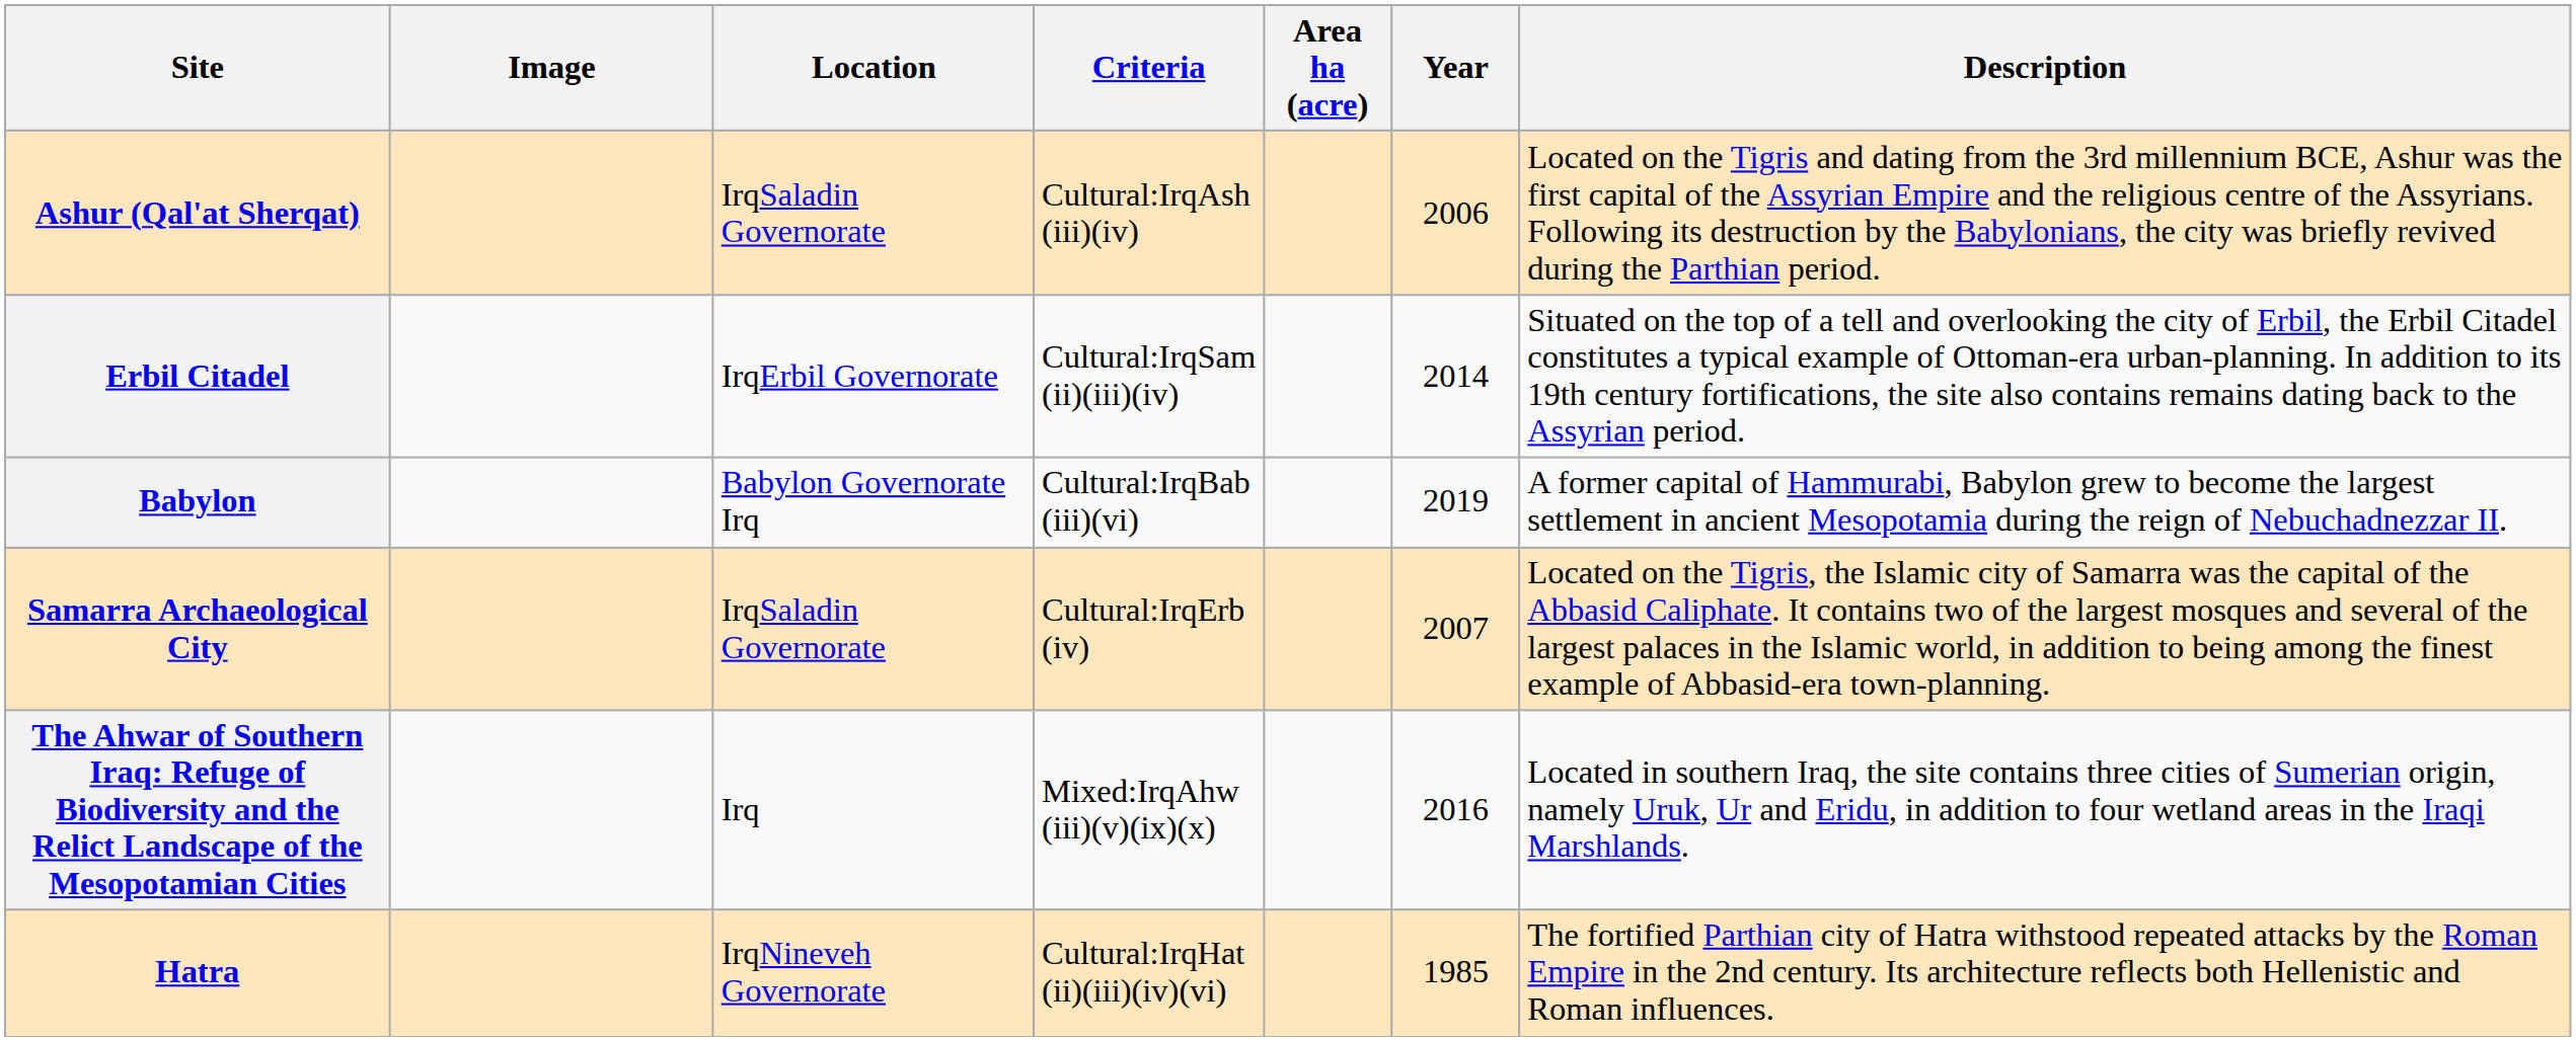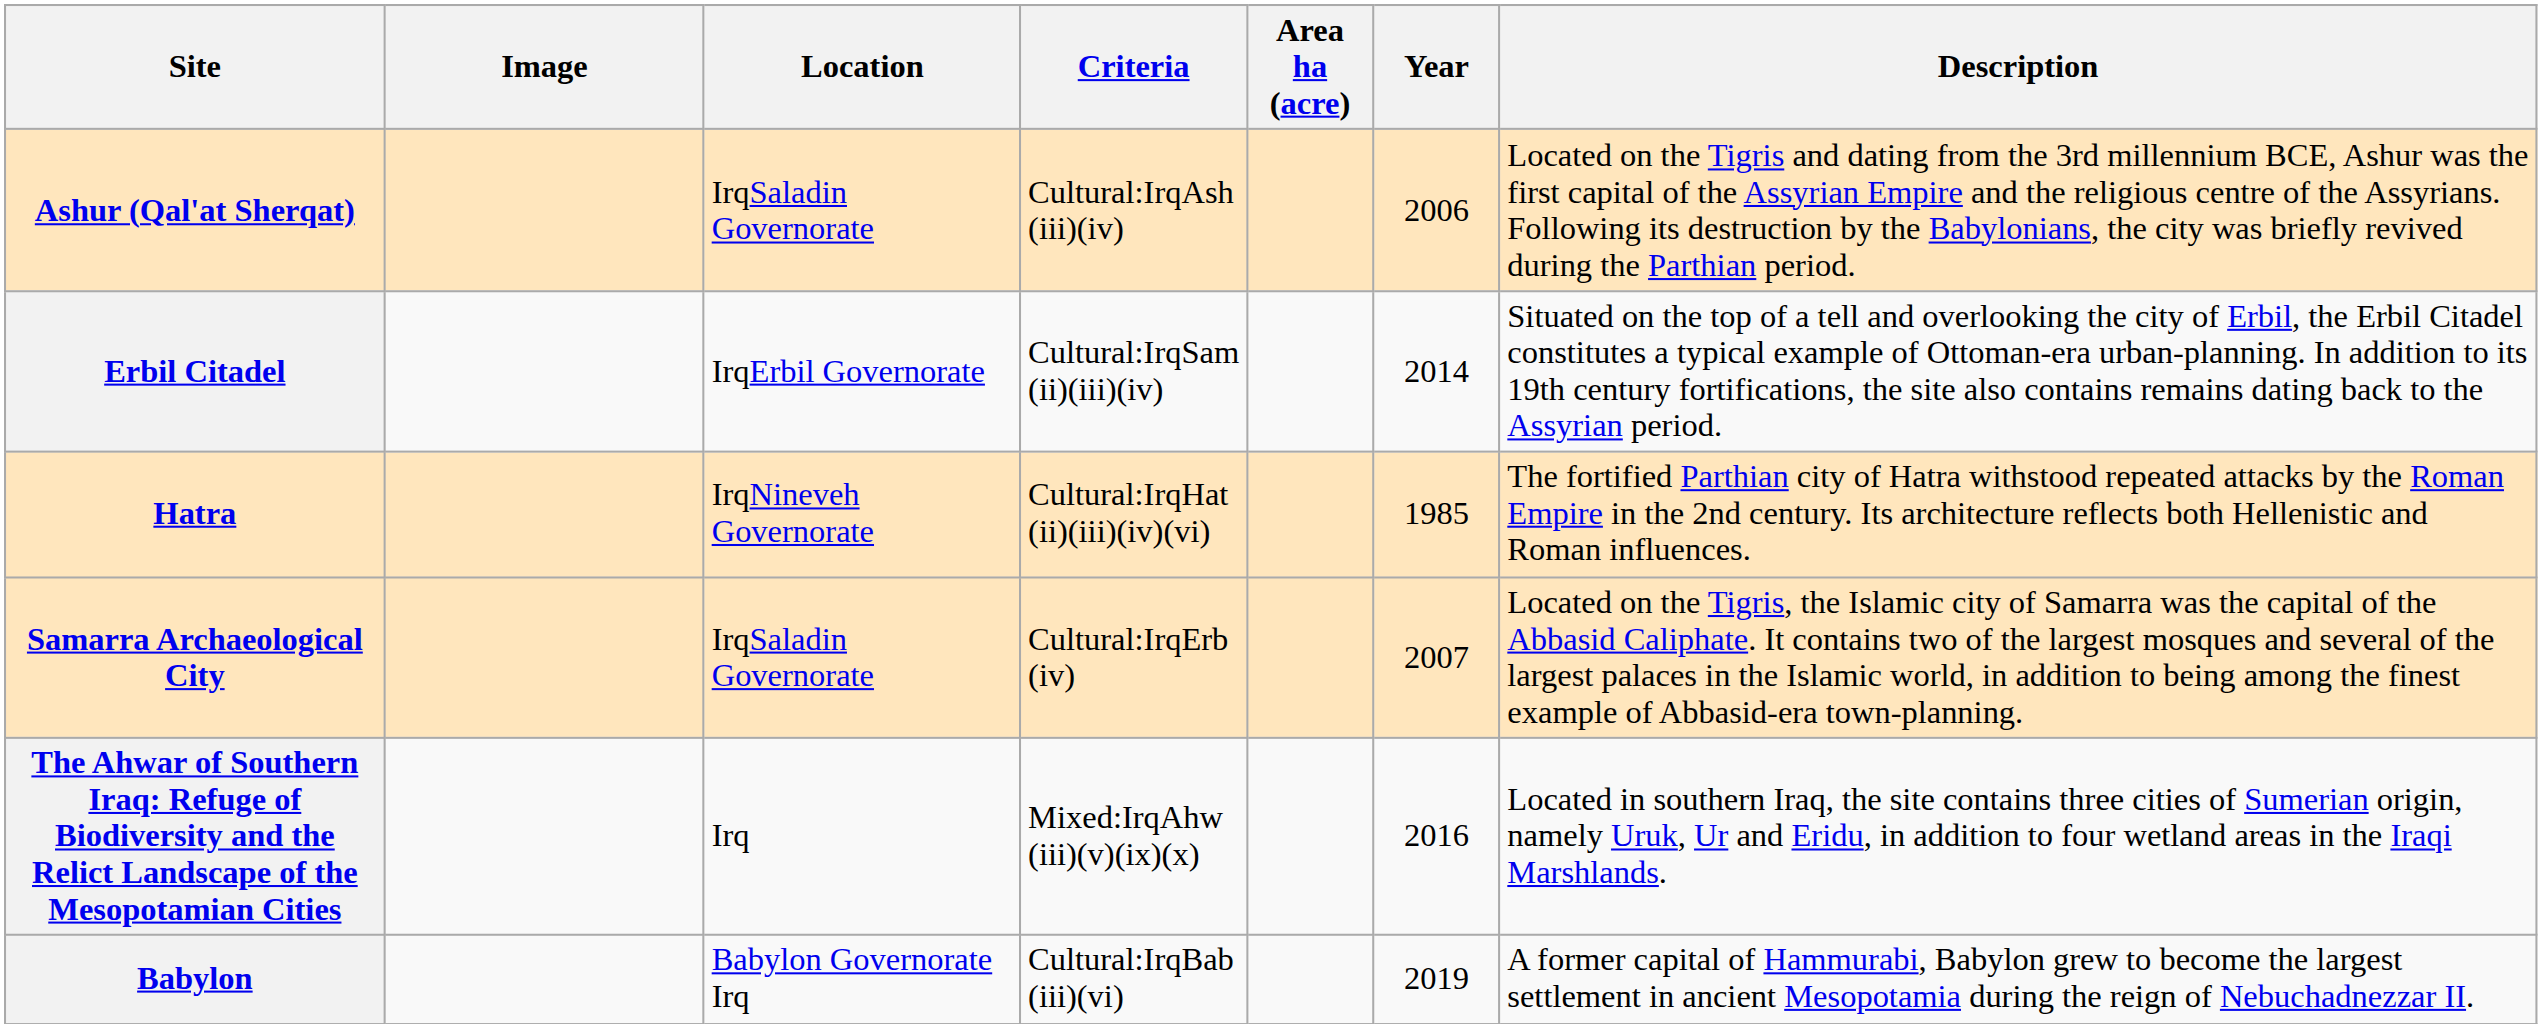rows swapped: Hatra <-> Babylon
